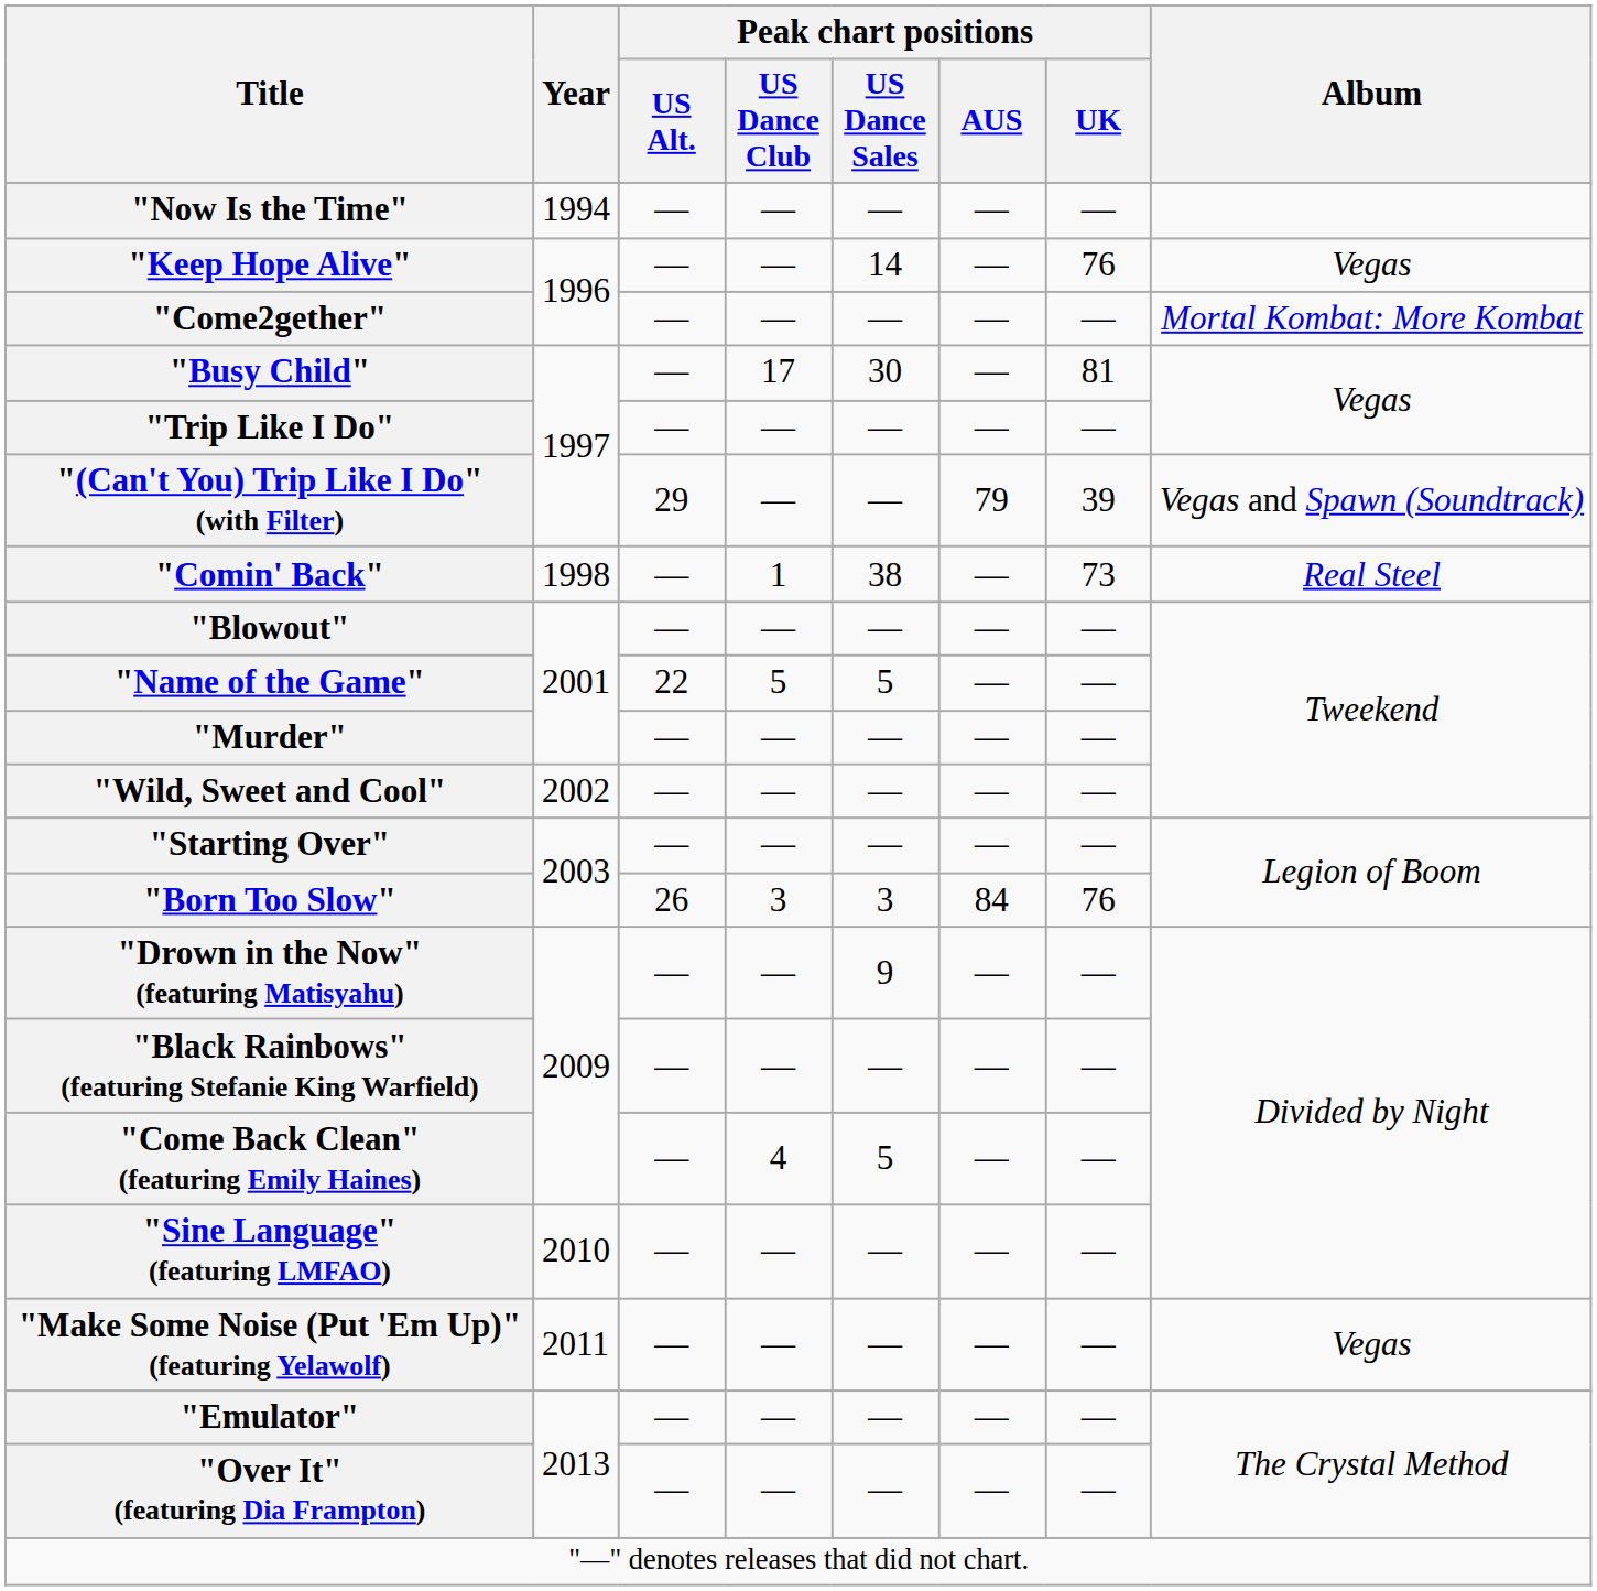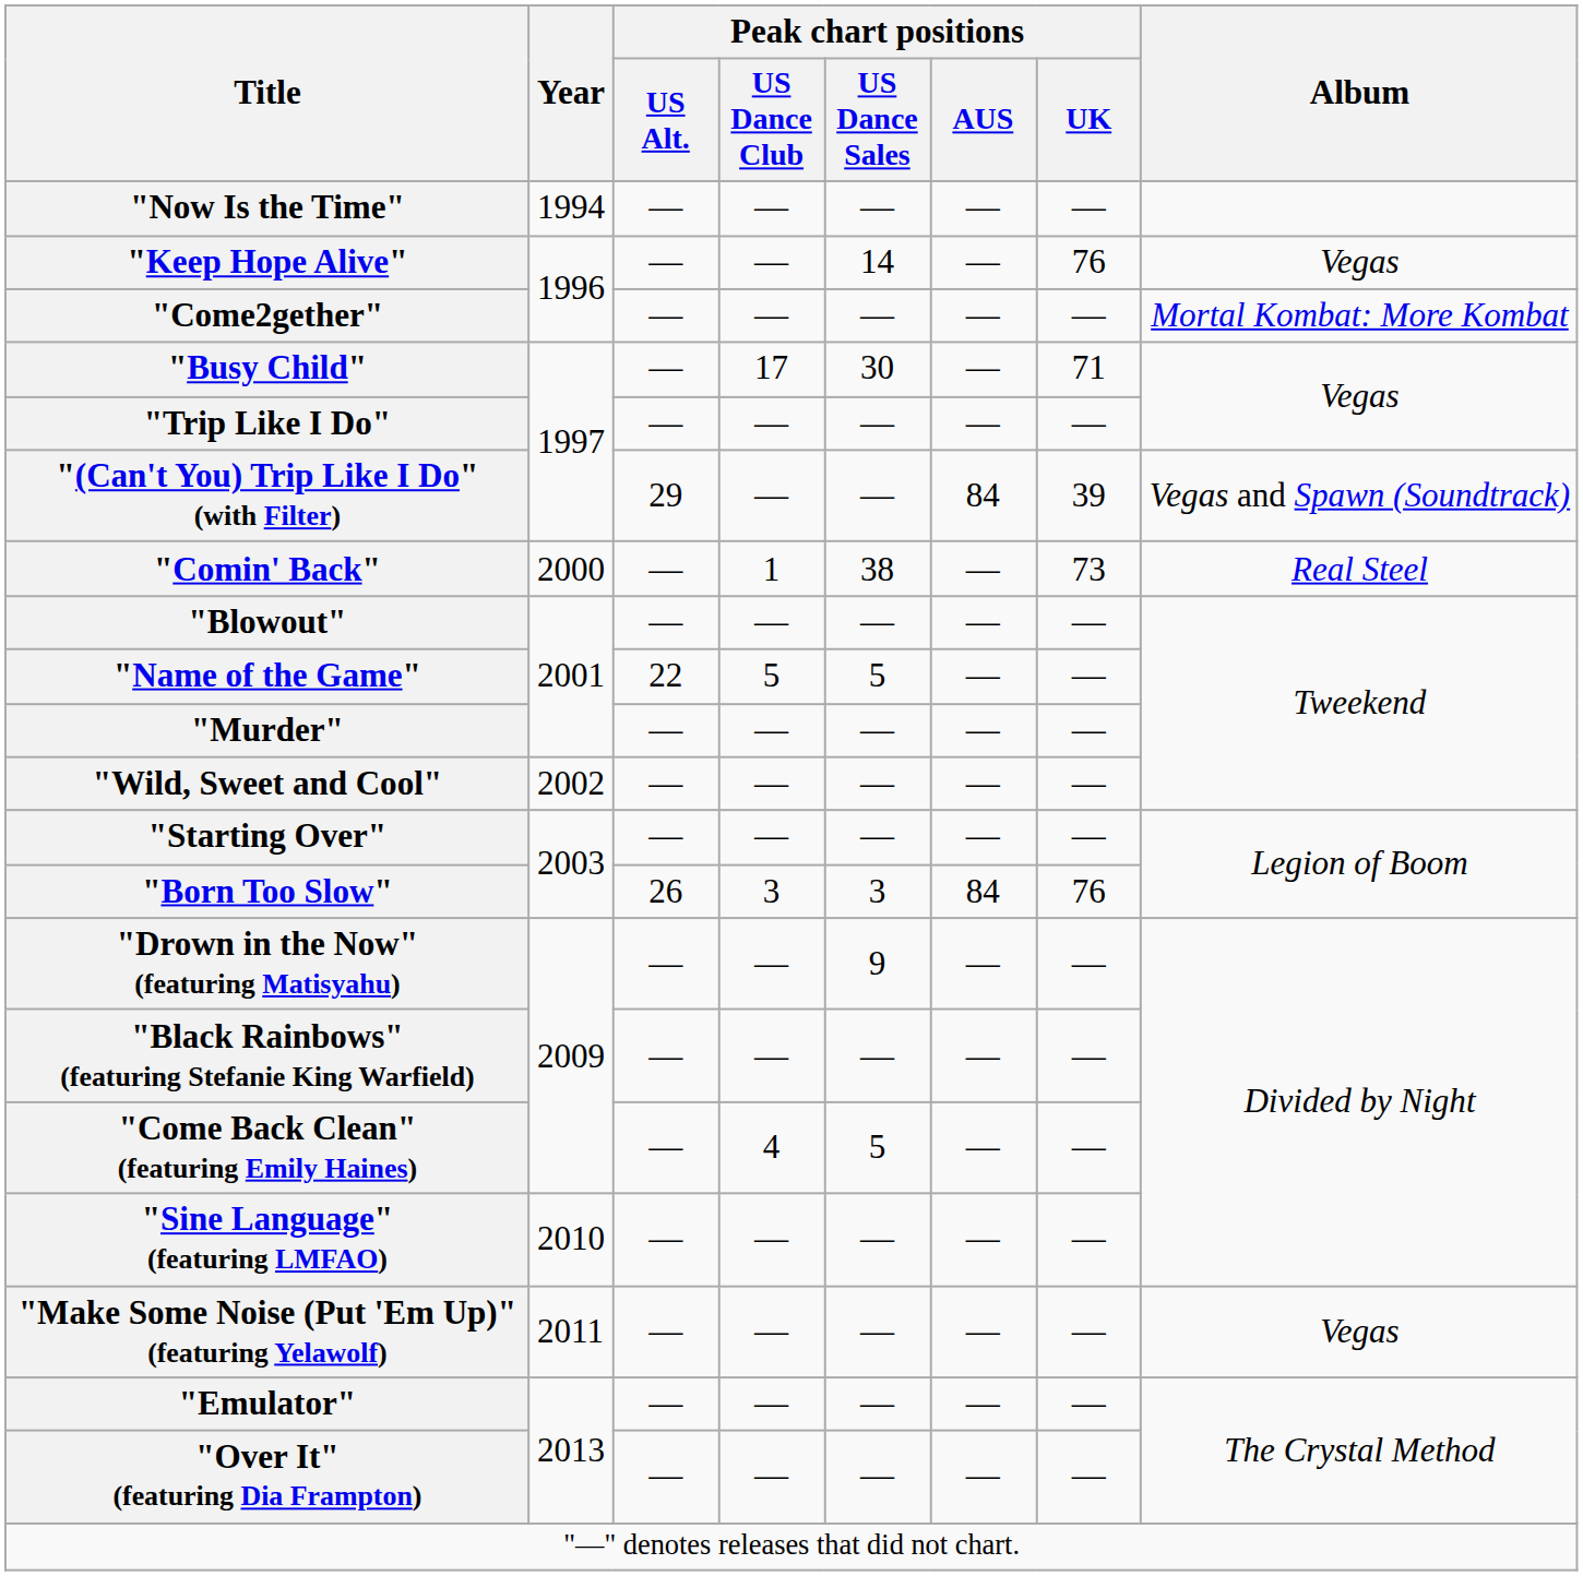"Busy Child" | Peak chart positions / UK: 81 -> 71
"(Can't You) Trip Like I Do" (with Filter) | Peak chart positions / AUS: 79 -> 84
"Comin' Back" | Year: 1998 -> 2000
